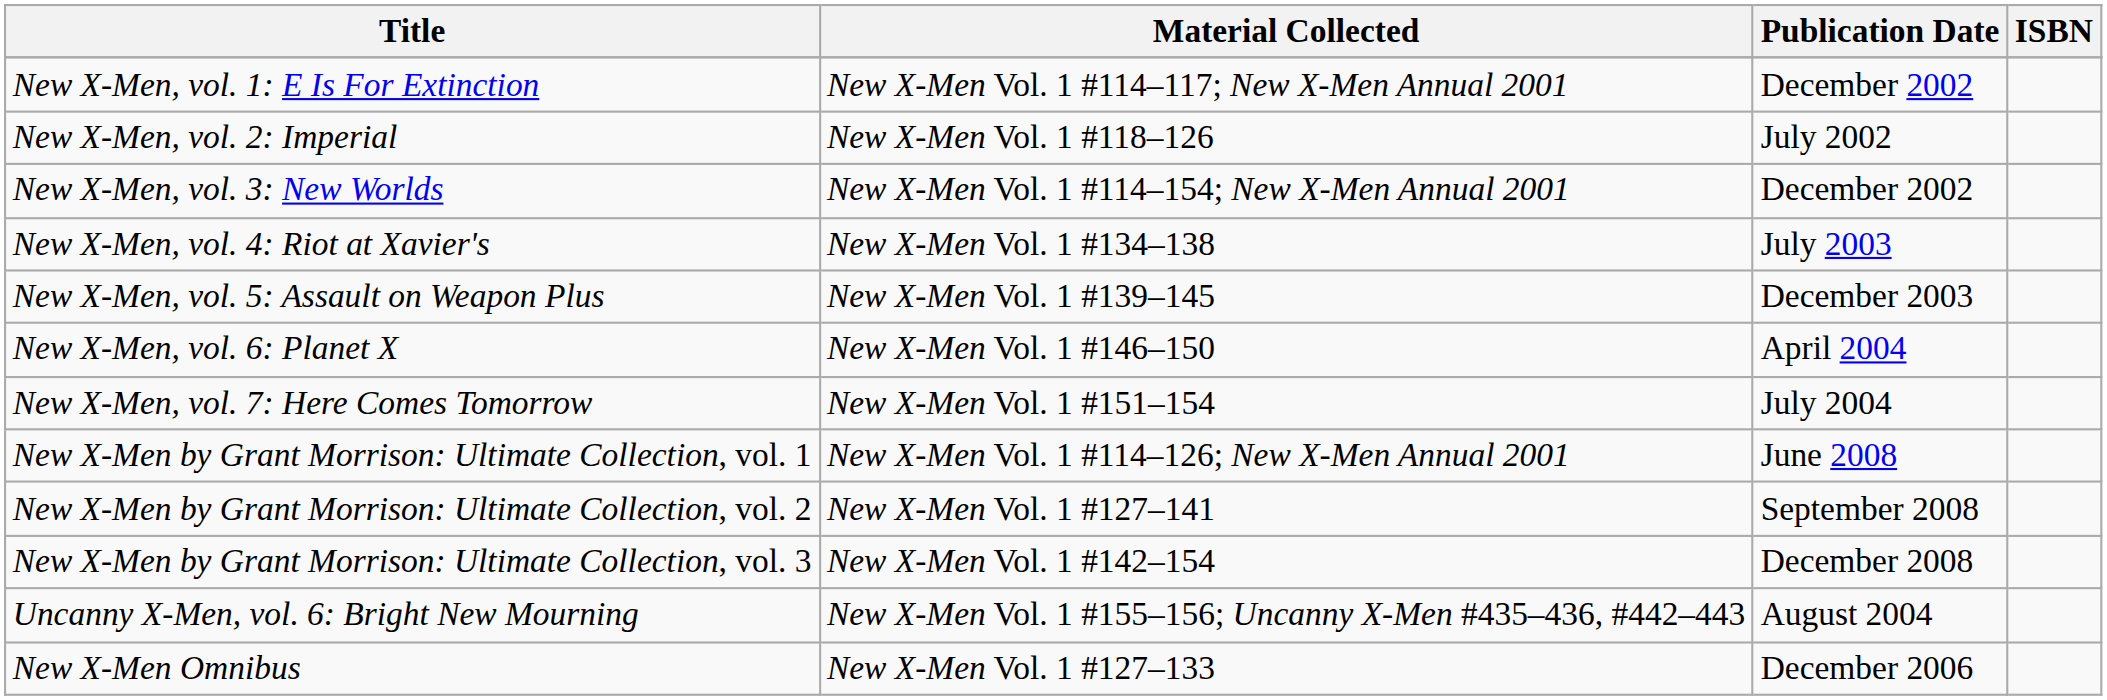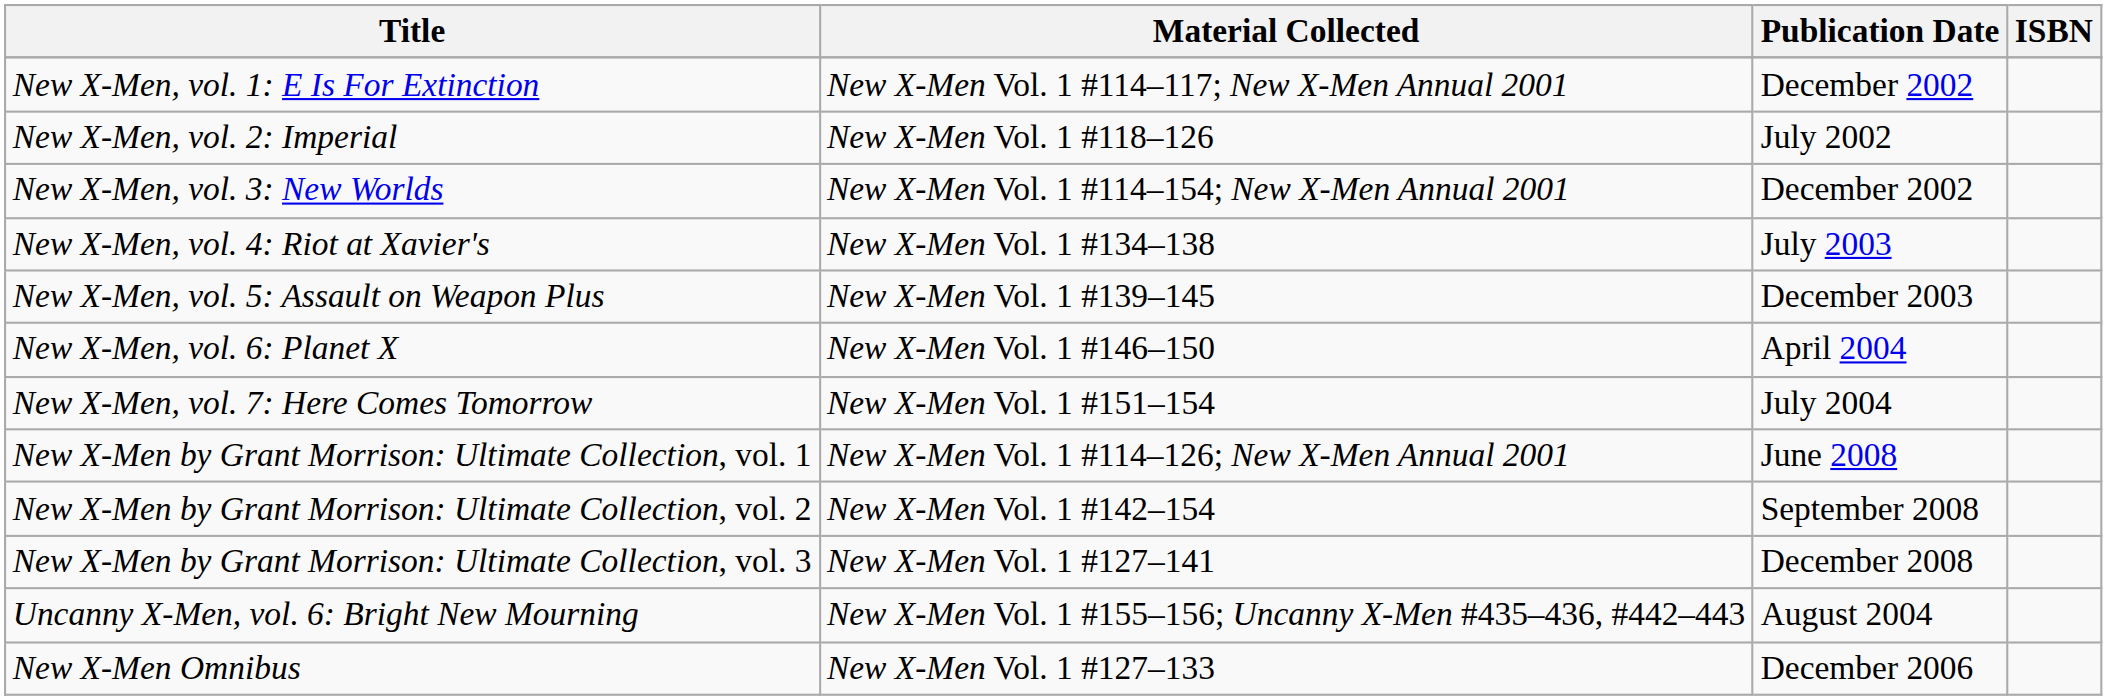New X-Men by Grant Morrison: Ultimate Collection, vol. 2 | Material Collected: New X-Men Vol. 1 #127–141 -> New X-Men Vol. 1 #142–154
New X-Men by Grant Morrison: Ultimate Collection, vol. 3 | Material Collected: New X-Men Vol. 1 #142–154 -> New X-Men Vol. 1 #127–141
